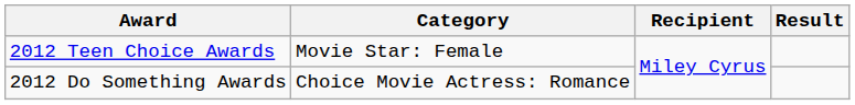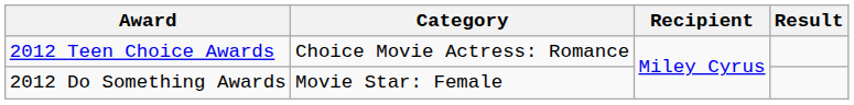2012 Teen Choice Awards | Category: Movie Star: Female -> Choice Movie Actress: Romance
2012 Do Something Awards | Category: Choice Movie Actress: Romance -> Movie Star: Female
